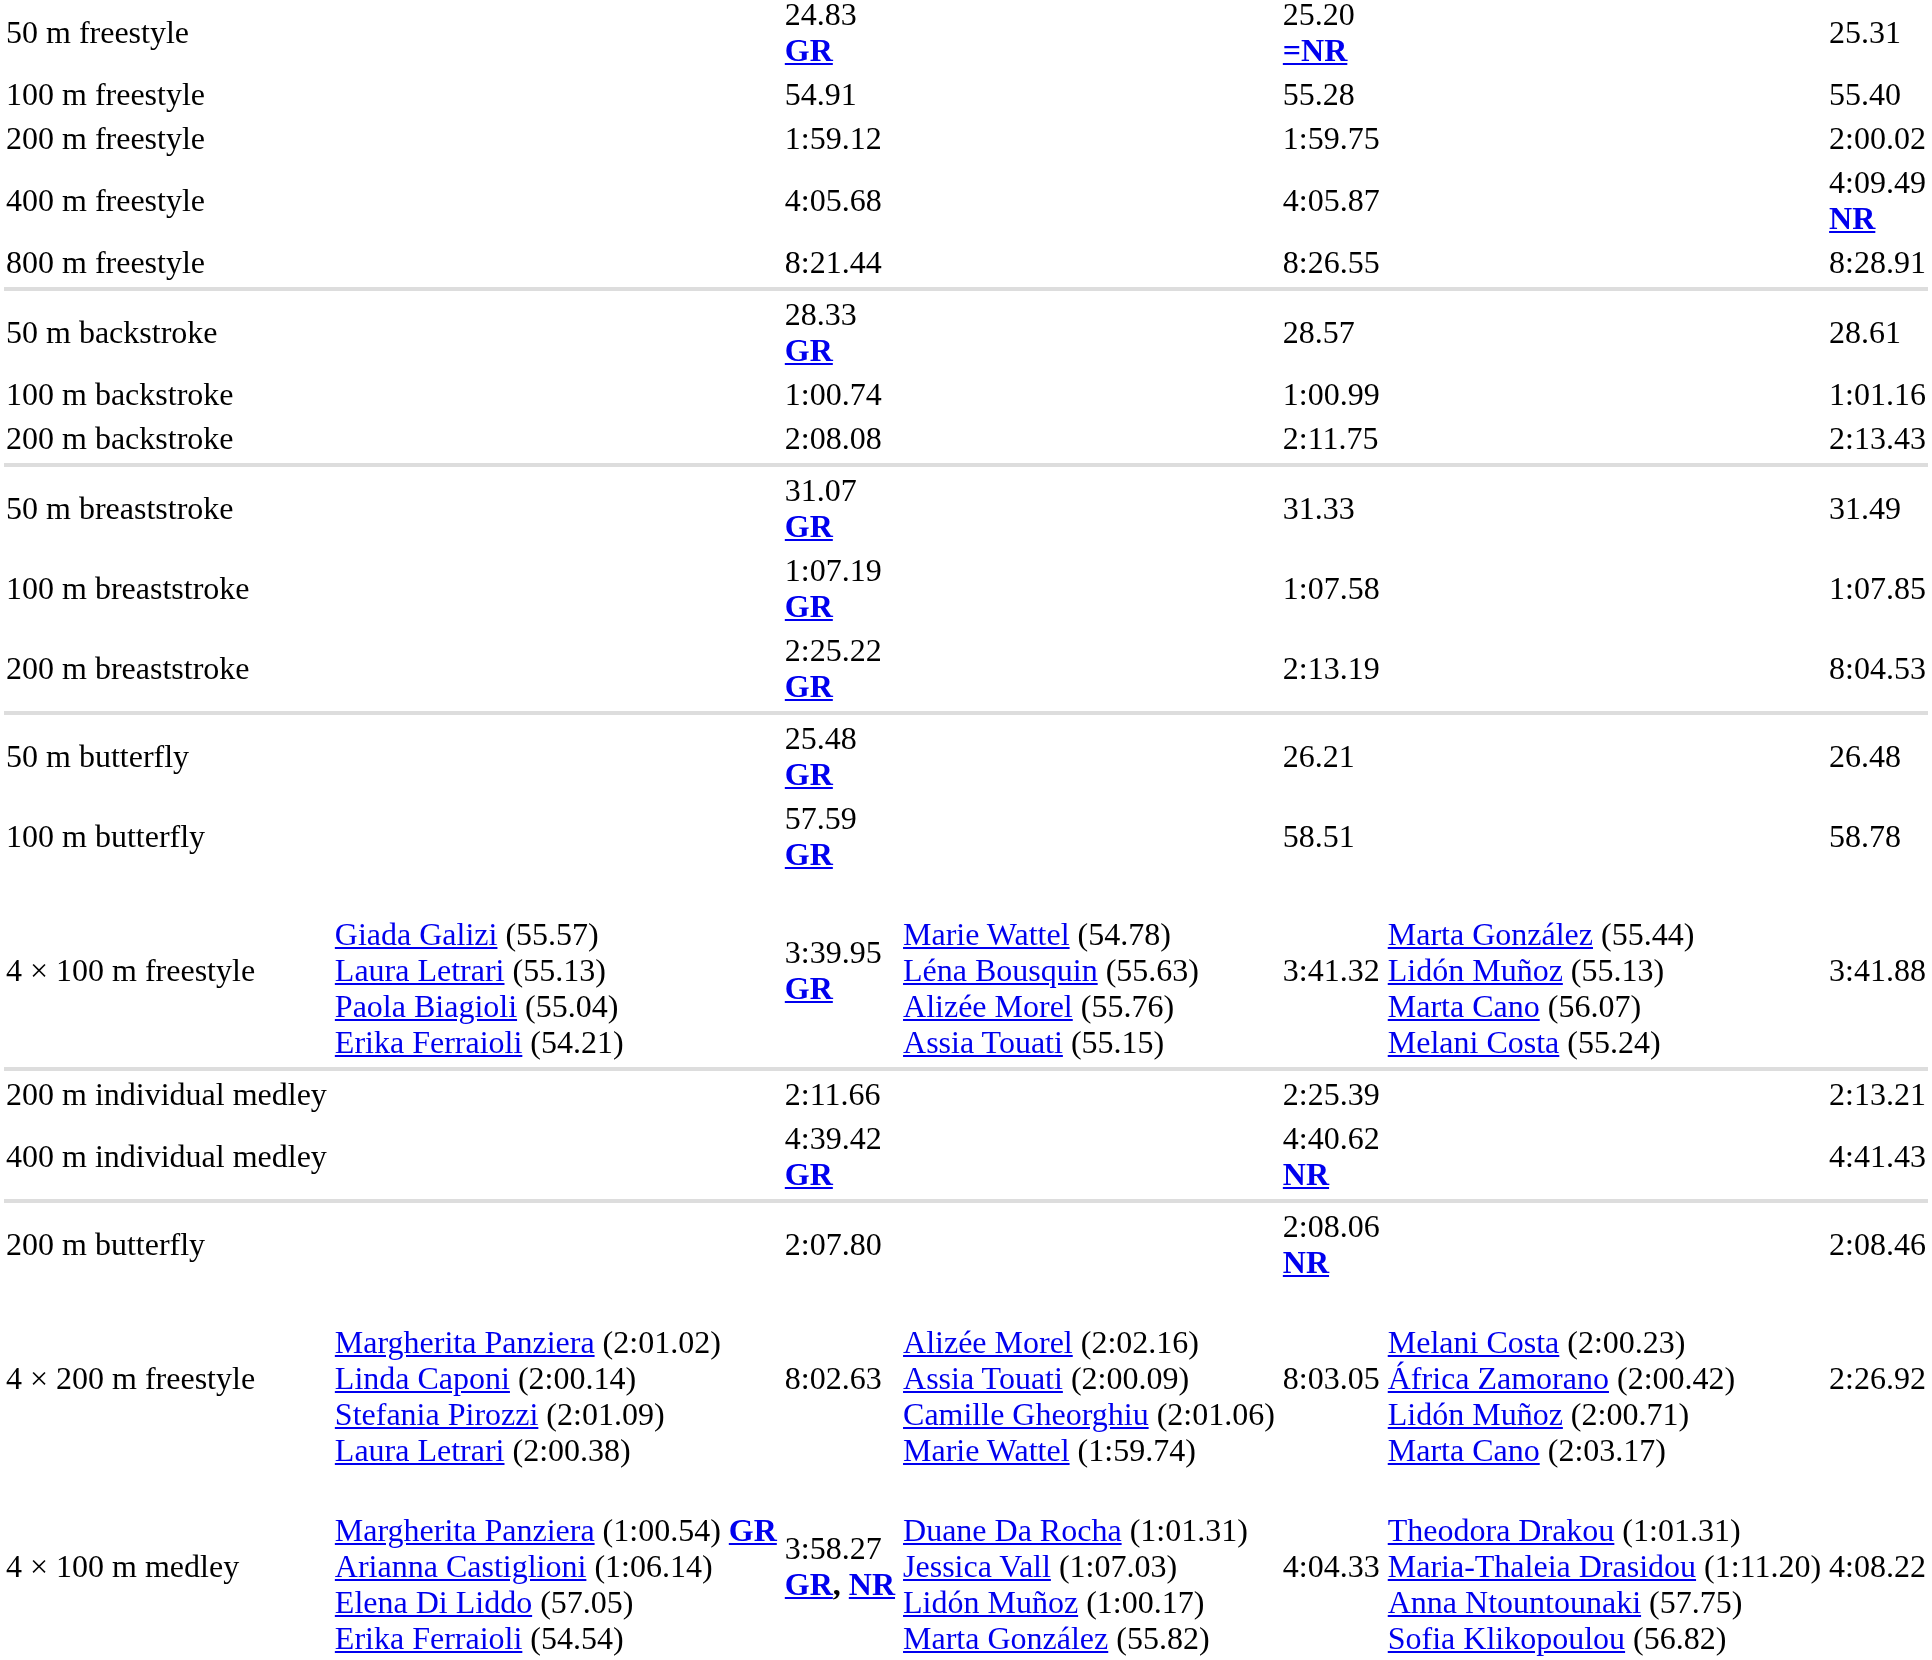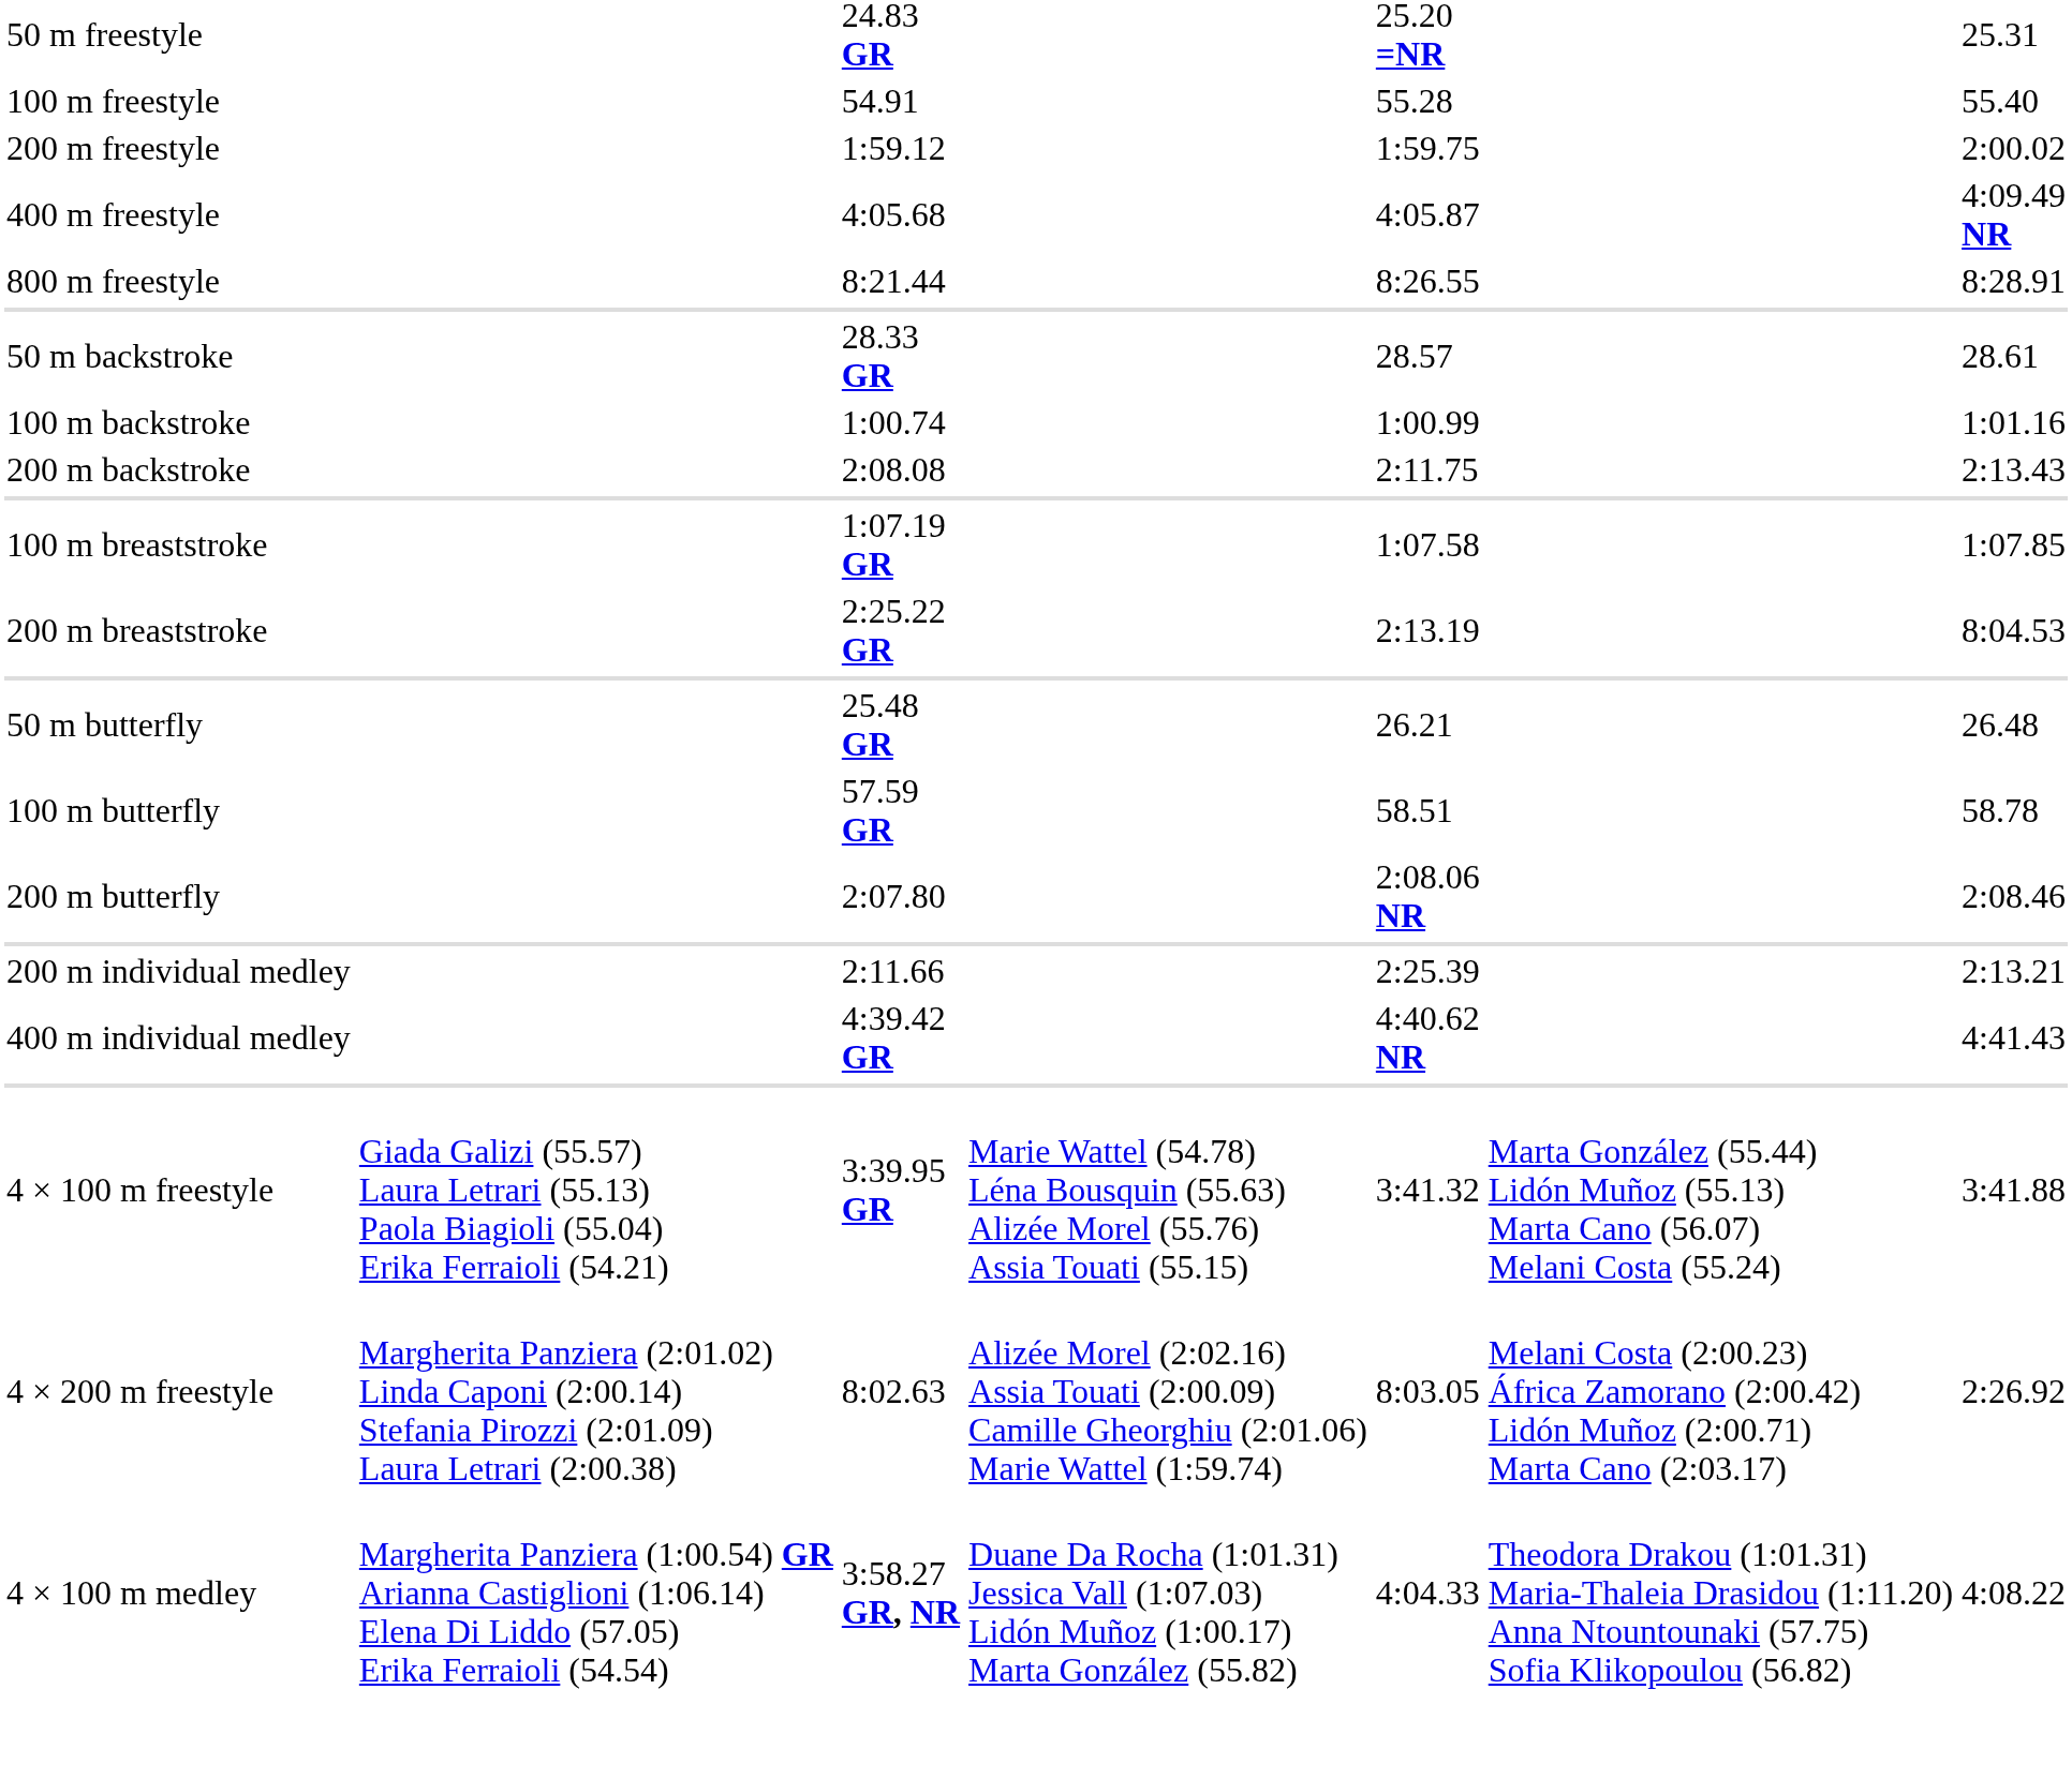- row: 50 m breaststroke | 31.07 GR | 31.33 | 31.49
rows swapped: 200 m butterfly <-> 4 × 100 m freestyle
